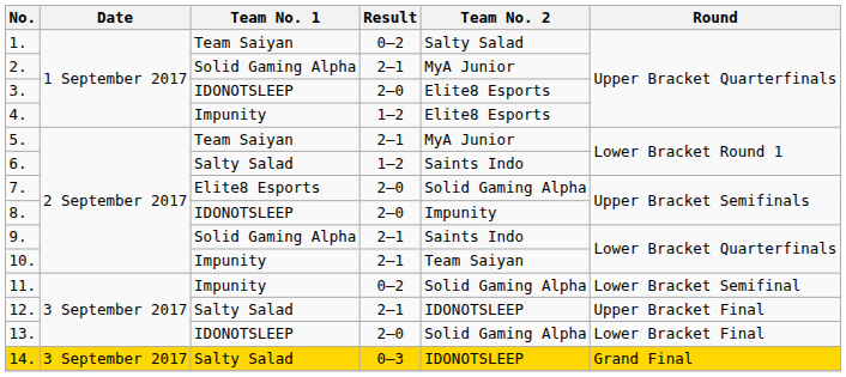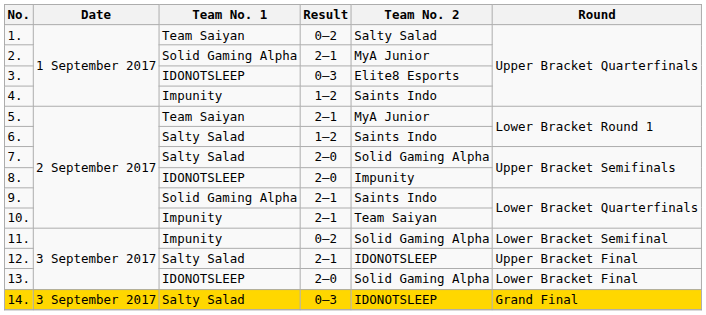3. | Result: 2–0 -> 0–3
4. | Team No. 2: Elite8 Esports -> Saints Indo
7. | Team No. 1: Elite8 Esports -> Salty Salad
